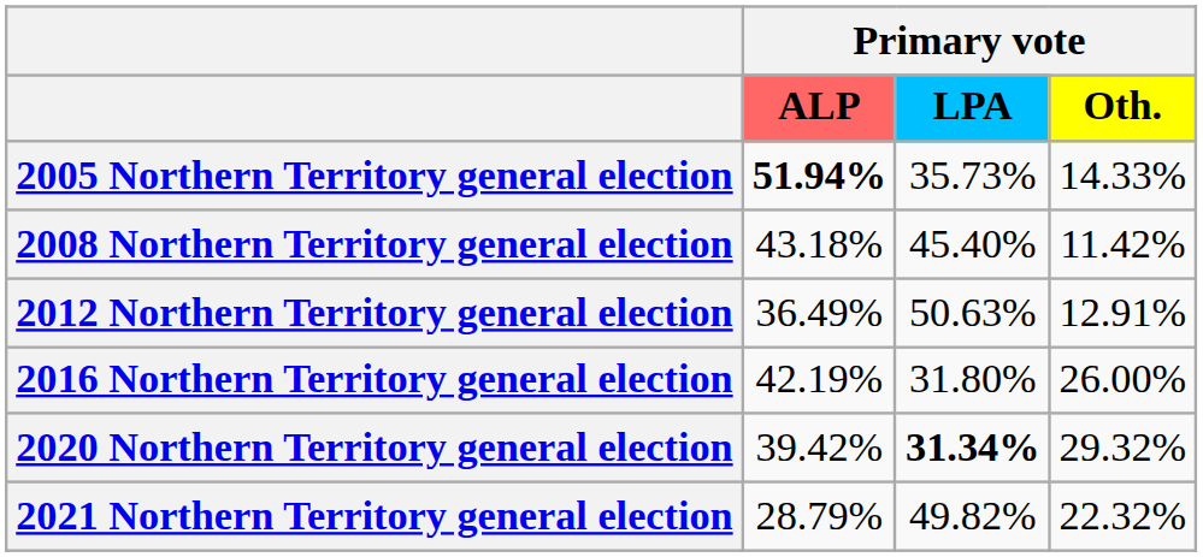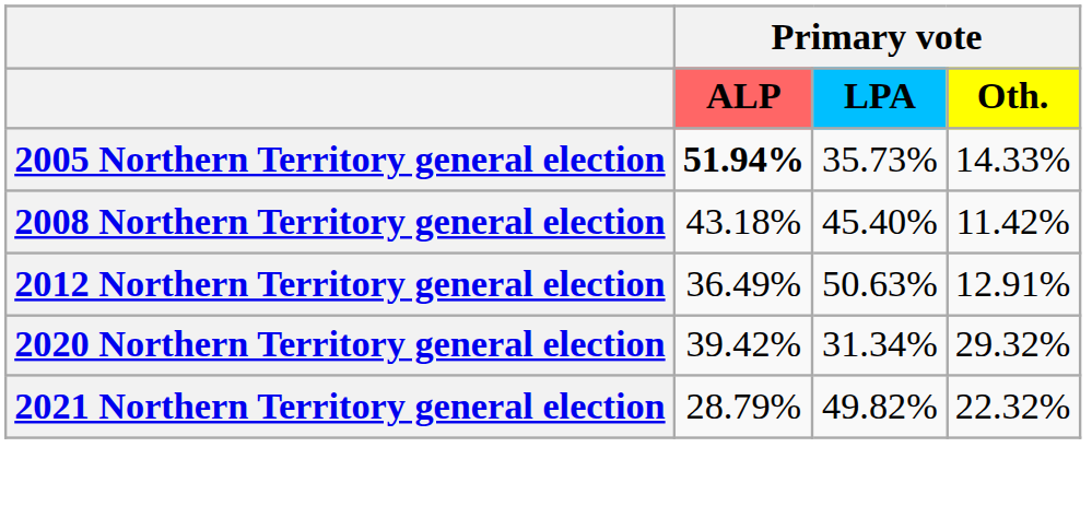- row: 2016 Northern Territory general election | 42.19% | 31.80% | 26.00%
2020 Northern Territory general election | Primary vote / LPA: bold -> normal
